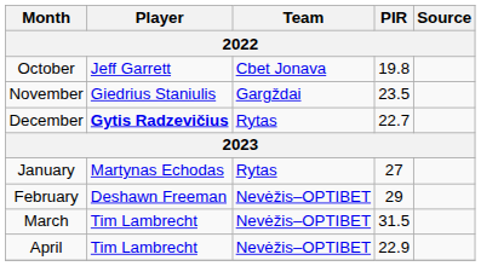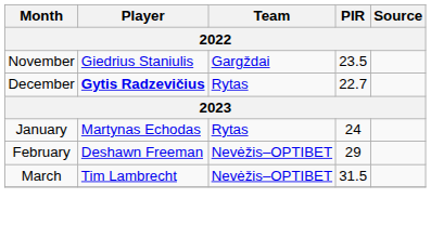- row: October | Jeff Garrett | Cbet Jonava | 19.8
January | PIR: 27 -> 24
- row: April | Tim Lambrecht | Nevėžis–OPTIBET | 22.9
